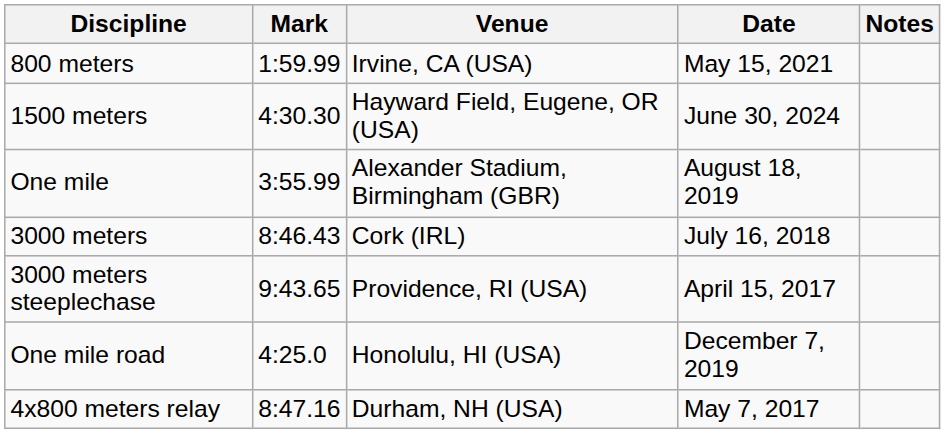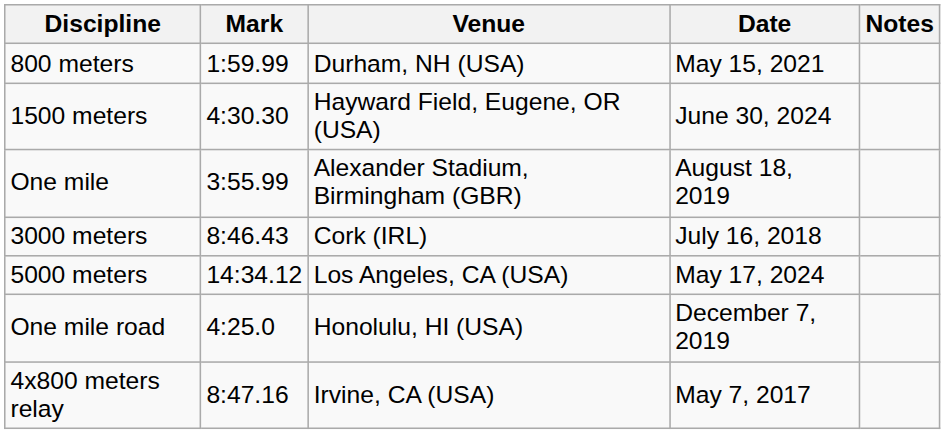800 meters | Venue: Irvine, CA (USA) -> Durham, NH (USA)
+ row: 5000 meters | 14:34.12 | Los Angeles, CA (USA) | May 17, 2024
- row: 3000 meters steeplechase | 9:43.65 | Providence, RI (USA) | April 15, 2017
4x800 meters relay | Venue: Durham, NH (USA) -> Irvine, CA (USA)
